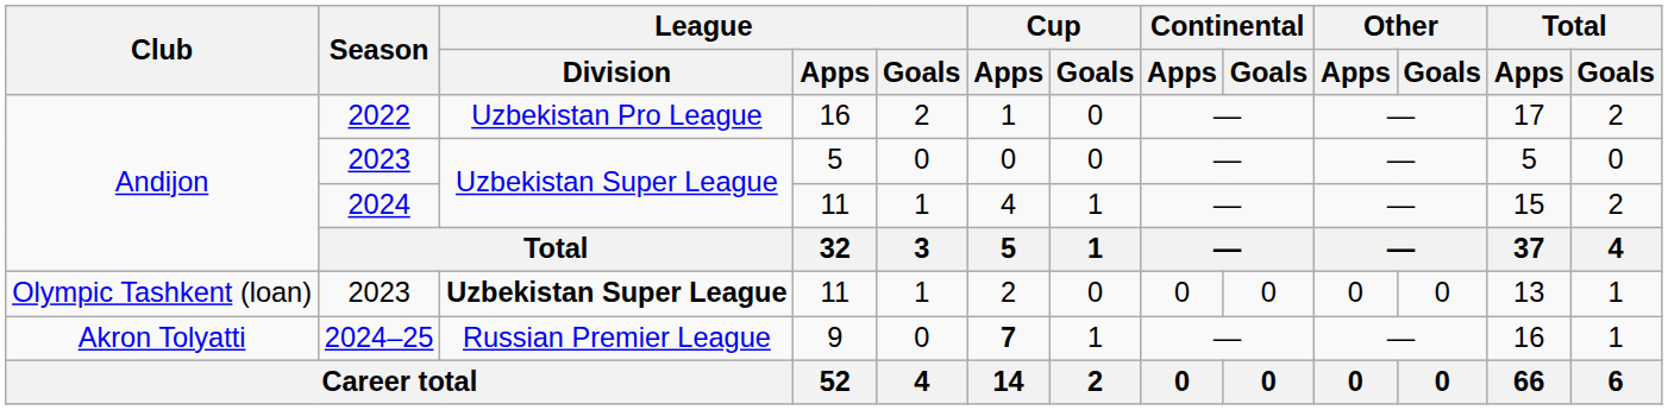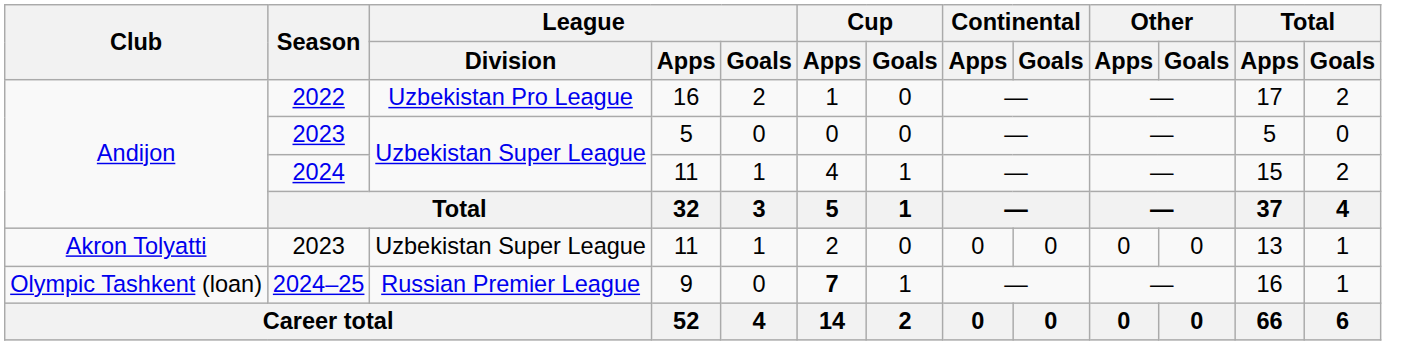2023 / 11 | Club: Olympic Tashkent (loan) -> Akron Tolyatti
2023 / 11 | League / Division: bold -> normal
2024–25 | Club: Akron Tolyatti -> Olympic Tashkent (loan)
